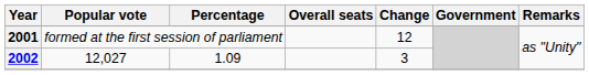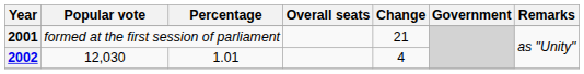2001 | Change: 12 -> 21
2002 | Popular vote: 12,027 -> 12,030
2002 | Percentage: 1.09 -> 1.01
2002 | Change: 3 -> 4
